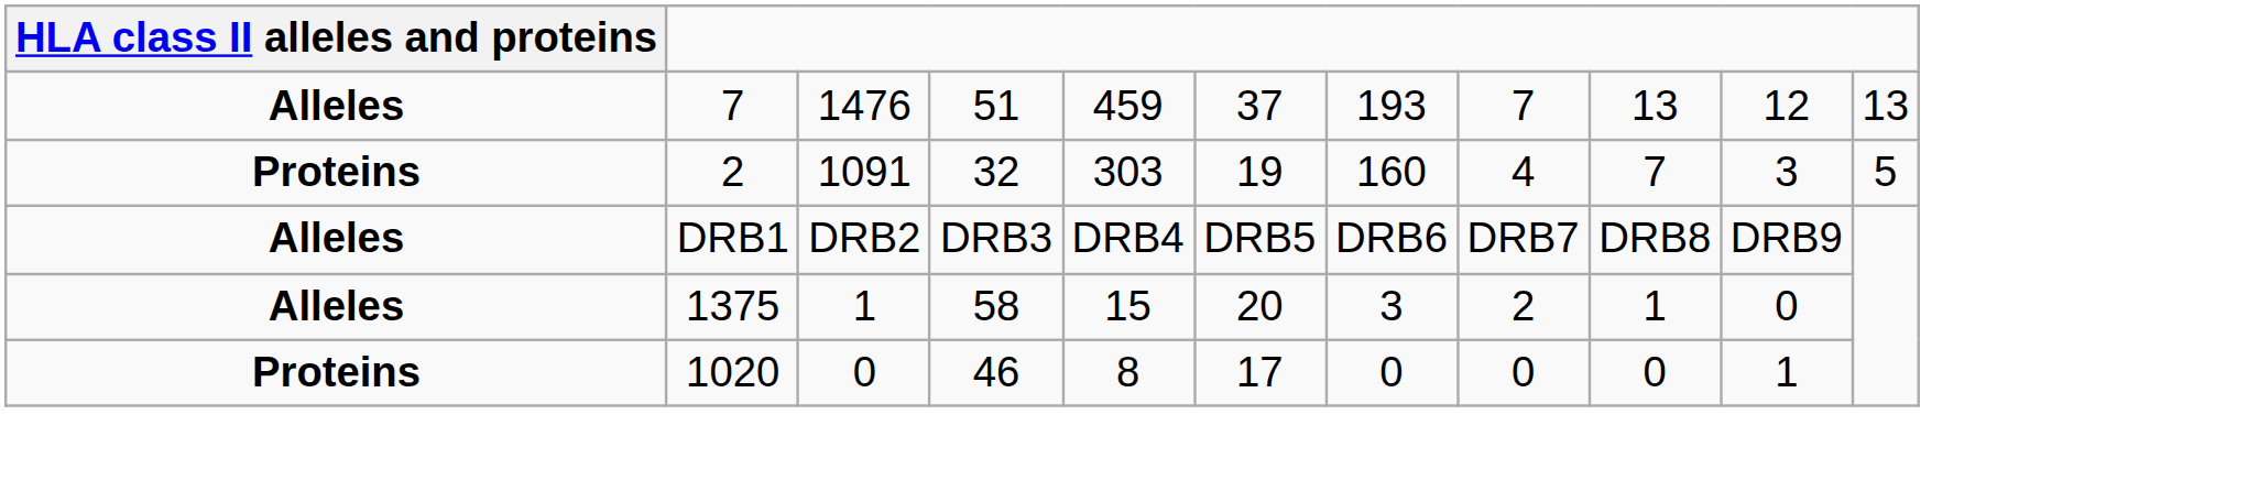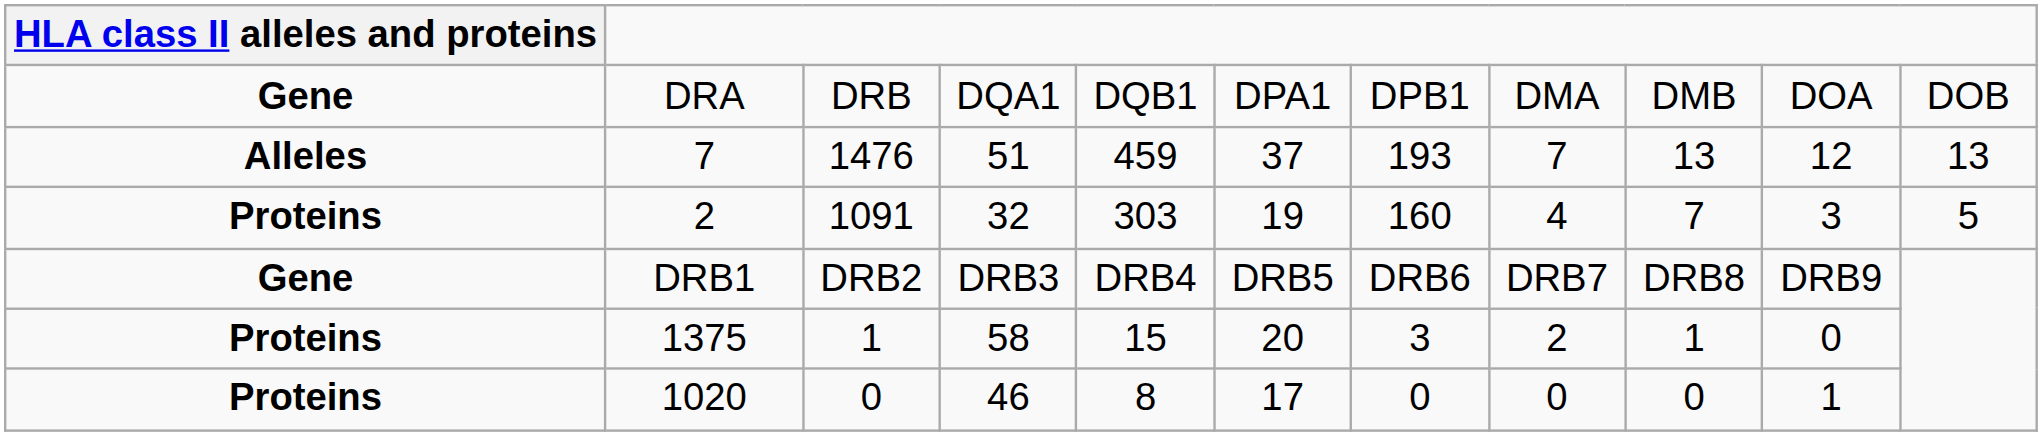+ row: Gene | DRA | DRB | DQA1 | DQB1 | DPA1 | DPB1 | DMA | DMB | DOA | DOB
DRB1 | HLA class II alleles and proteins: Alleles -> Gene
1375 | HLA class II alleles and proteins: Alleles -> Proteins
